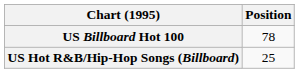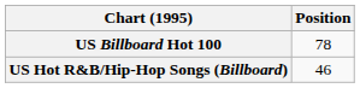US Hot R&B/Hip-Hop Songs (Billboard) | Position: 25 -> 46
